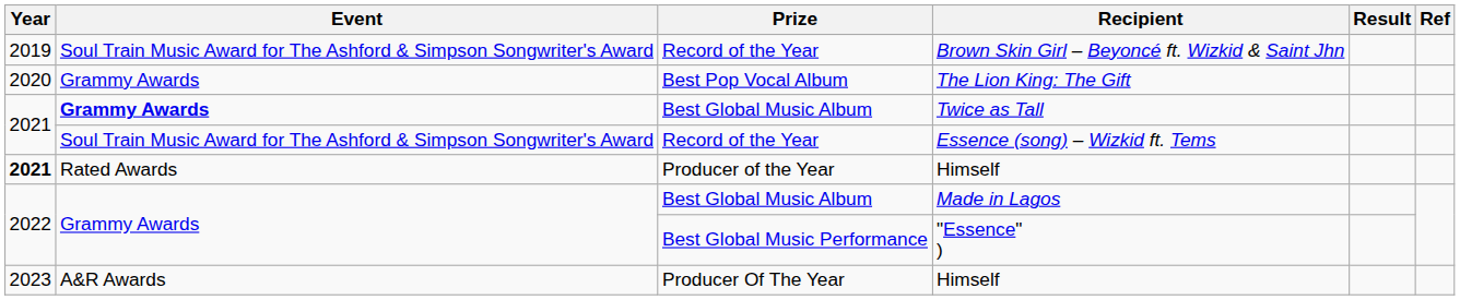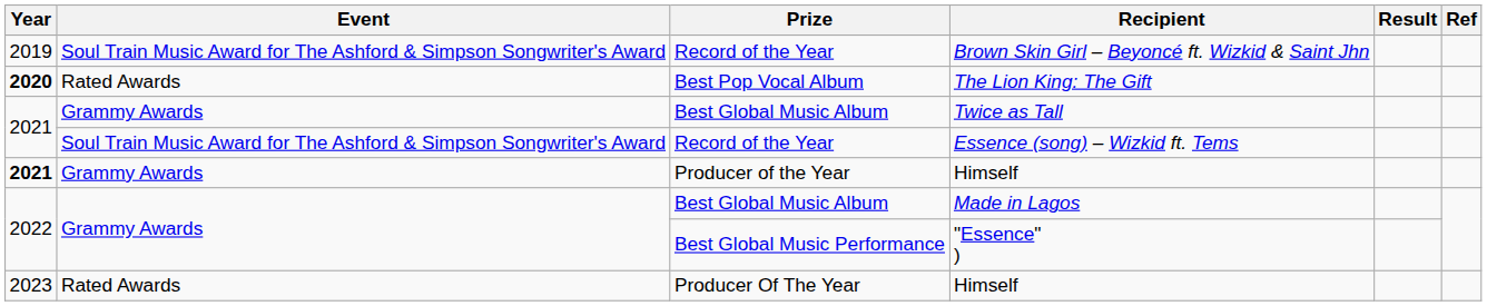The Lion King: The Gift | Year: normal -> bold
The Lion King: The Gift | Event: Grammy Awards -> Rated Awards
Twice as Tall | Event: bold -> normal
Producer of the Year / Himself | Event: Rated Awards -> Grammy Awards
Producer Of The Year / Himself | Event: A&R Awards -> Rated Awards
